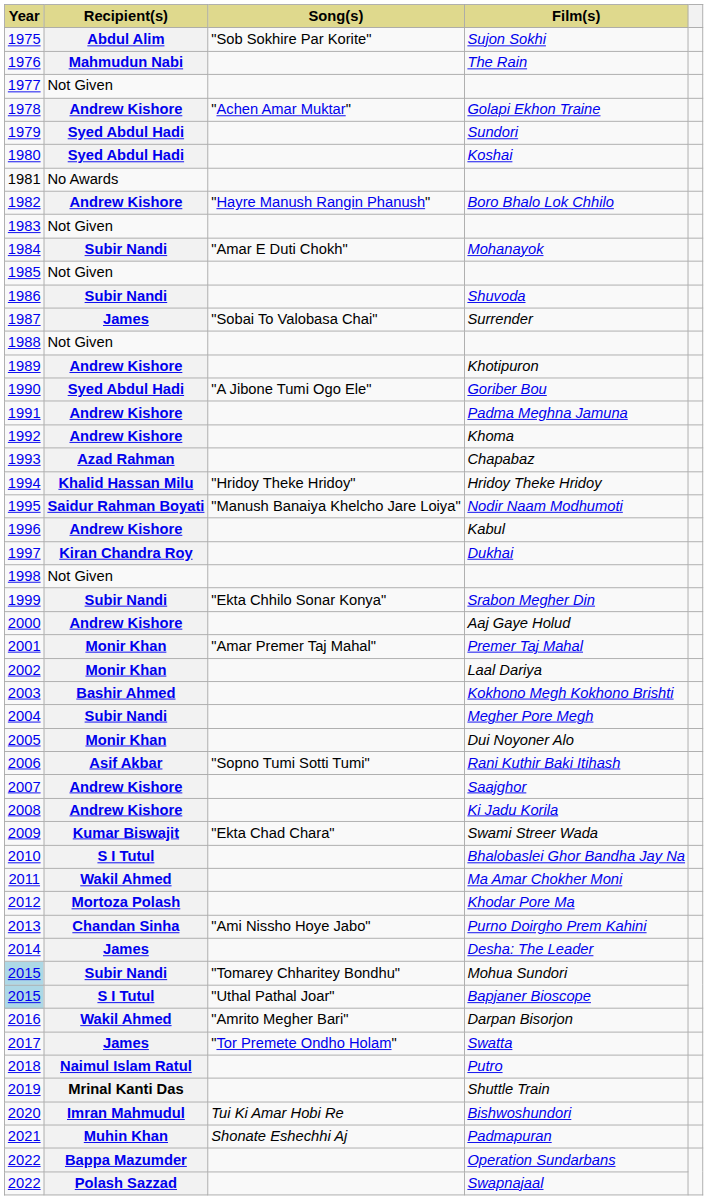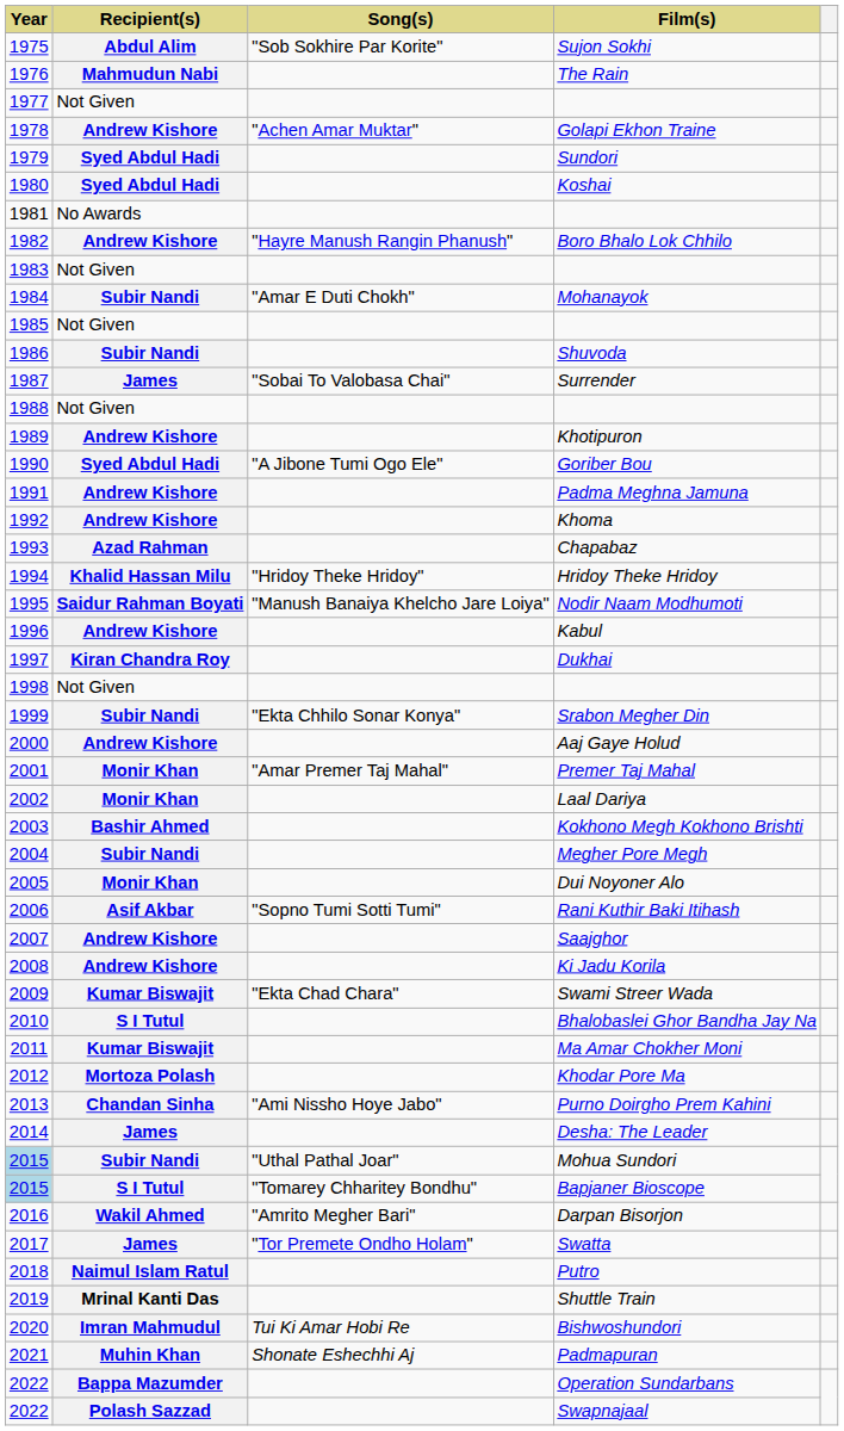Ma Amar Chokher Moni | Recipient(s): Wakil Ahmed -> Kumar Biswajit
Mohua Sundori | Song(s): "Tomarey Chharitey Bondhu" -> "Uthal Pathal Joar"
Bapjaner Bioscope | Song(s): "Uthal Pathal Joar" -> "Tomarey Chharitey Bondhu"
